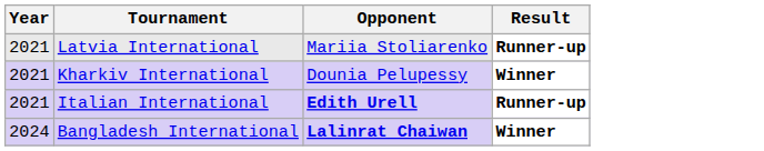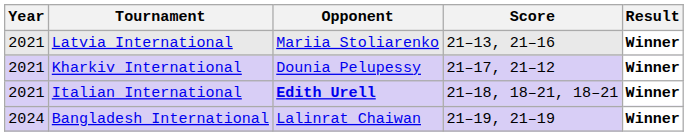+ column: Score | 21–13, 21–16 | 21–17, 21–12 | 21–18, 18–21, 18–21 | 21–19, 21–19
Latvia International | Result: Runner-up -> Winner
Italian International | Result: Runner-up -> Winner
Bangladesh International | Opponent: bold -> normal
